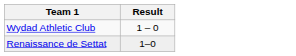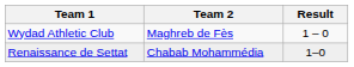+ column: Team 2 | Maghreb de Fès | Chabab Mohammédia
